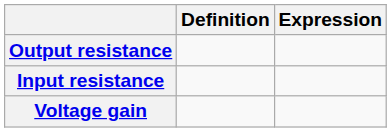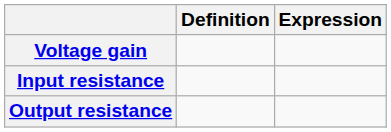rows swapped: Voltage gain <-> Output resistance
